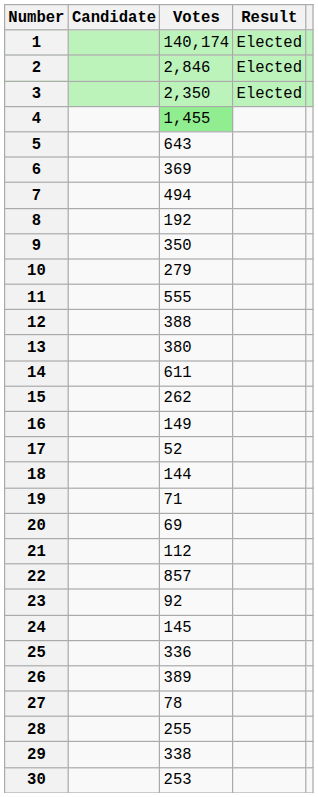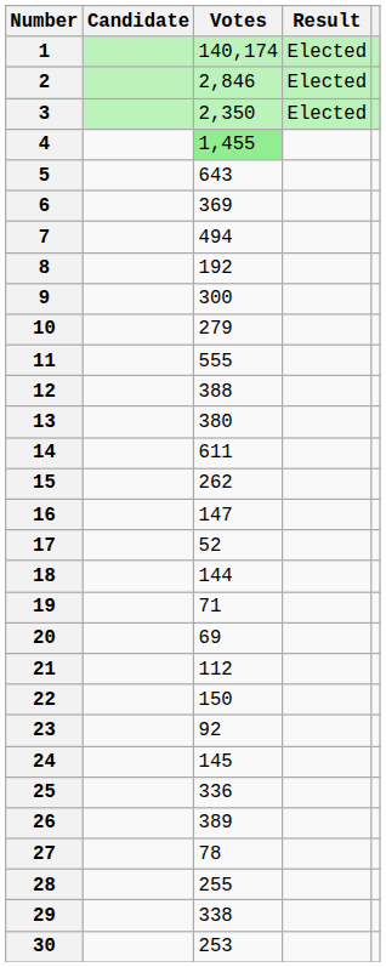9 | Votes: 350 -> 300
16 | Votes: 149 -> 147
22 | Votes: 857 -> 150
